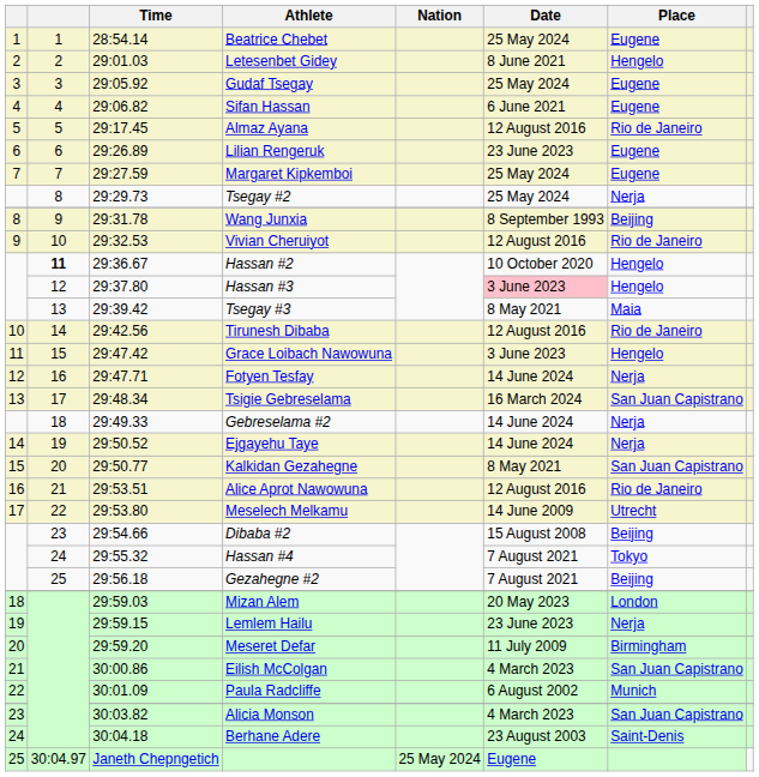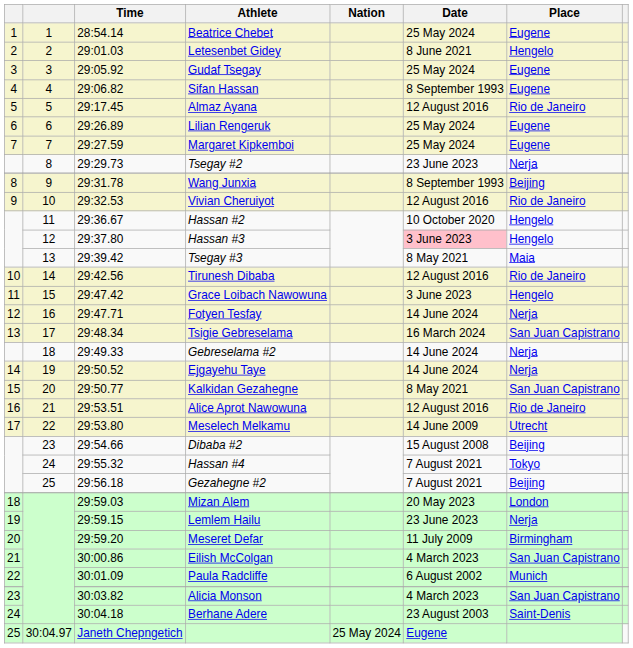Sifan Hassan | Date: 6 June 2021 -> 8 September 1993
Lilian Rengeruk | Date: 23 June 2023 -> 25 May 2024
Tsegay #2 | Date: 25 May 2024 -> 23 June 2023
Hassan #2 | column 2: bold -> normal
